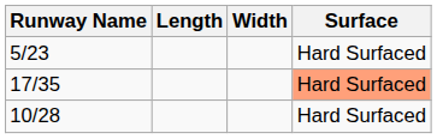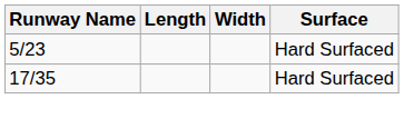17/35 | Surface: lightsalmon background -> no background
- row: 10/28 | Hard Surfaced
